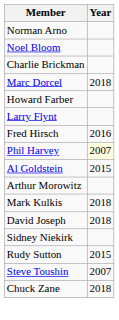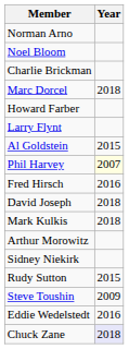rows swapped: Al Goldstein <-> Fred Hirsch
rows swapped: David Joseph <-> Arthur Morowitz
Steve Toushin | Year: 2007 -> 2009
+ row: Eddie Wedelstedt | 2016
Chuck Zane | Year: no background -> lavender background
